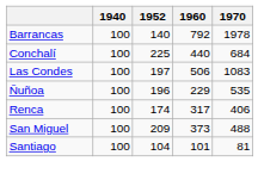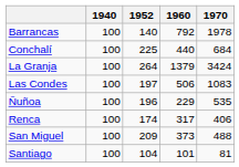+ row: La Granja | 100 | 264 | 1379 | 3424
